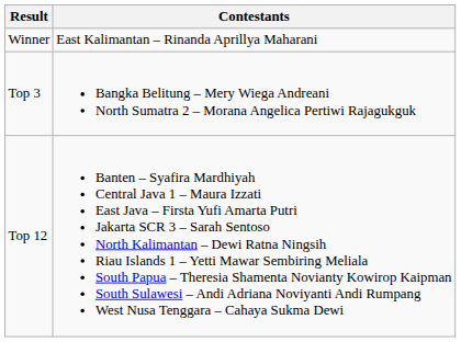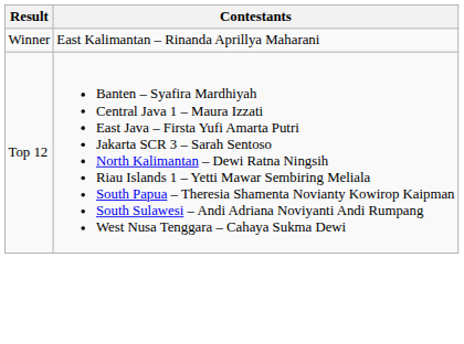- row: Top 3 | Bangka Belitung – Mery Wiega Andreani North Sumatra 2 – Morana Angelica Pertiwi Rajagukguk
